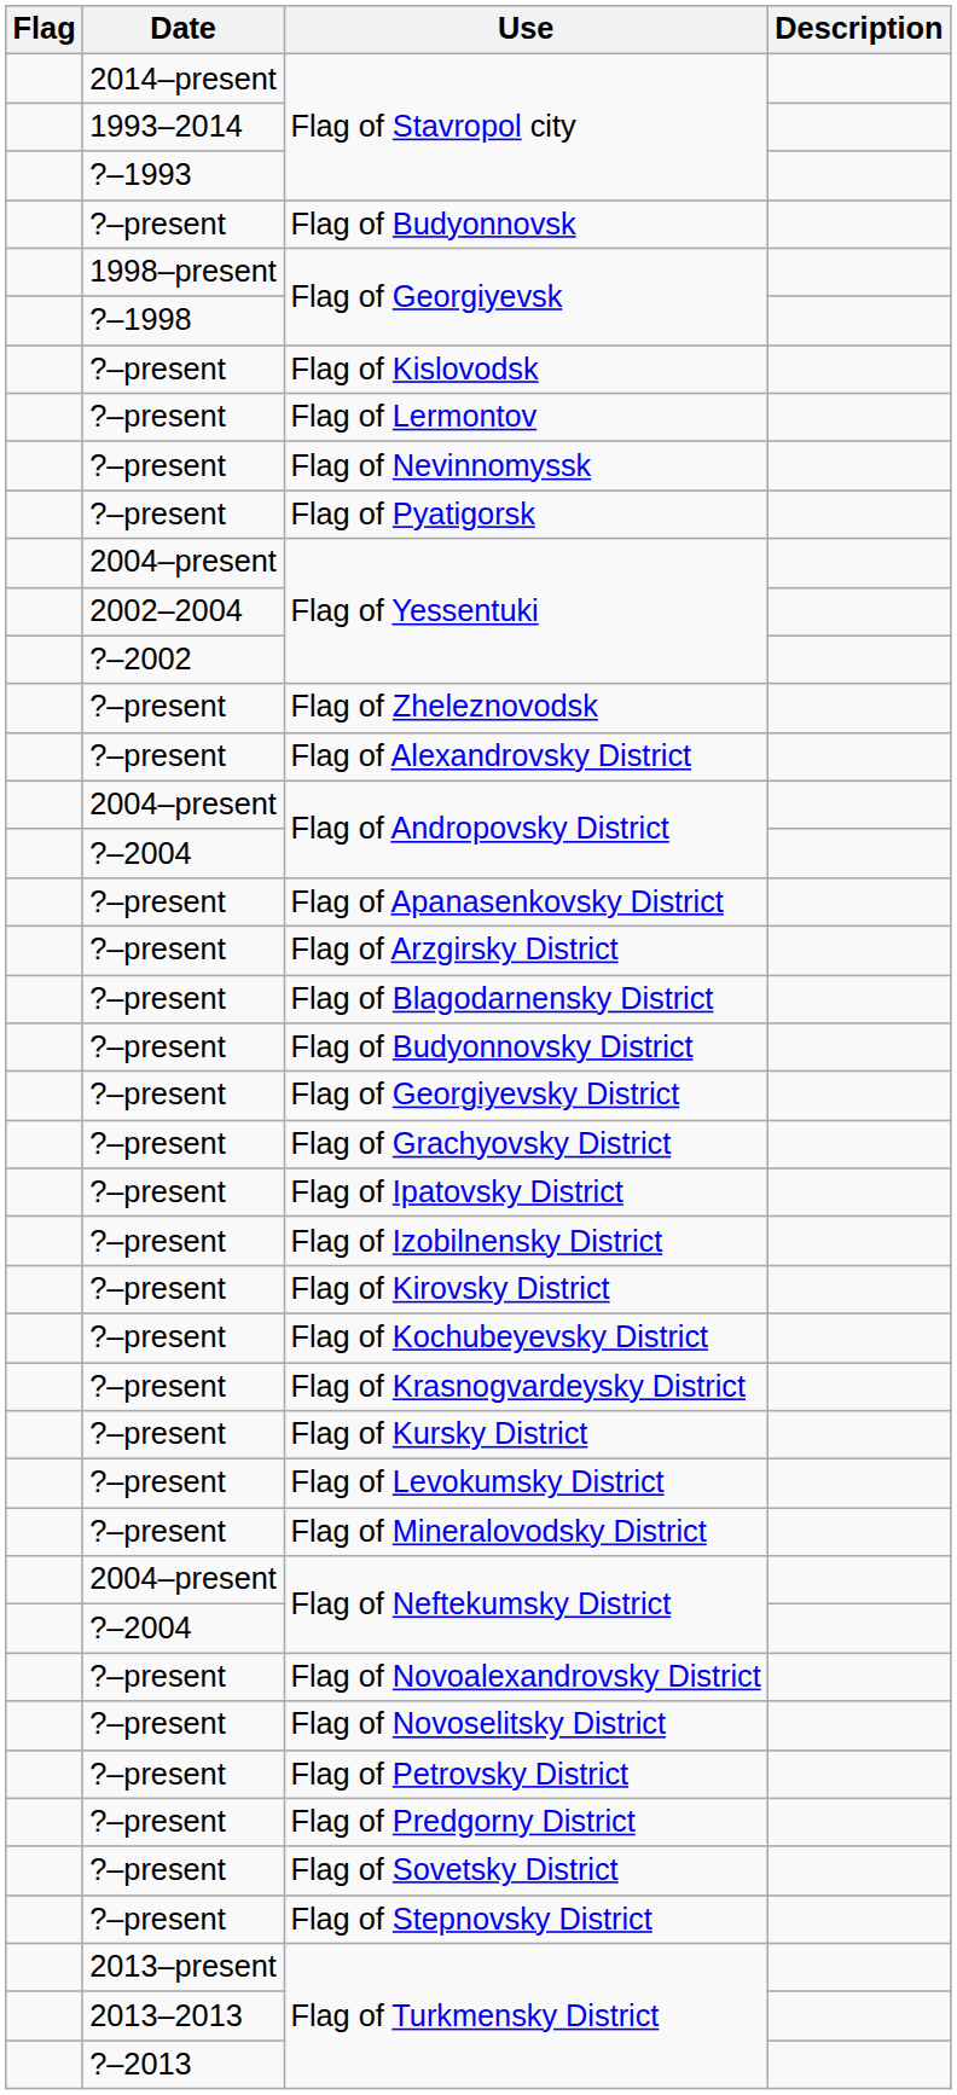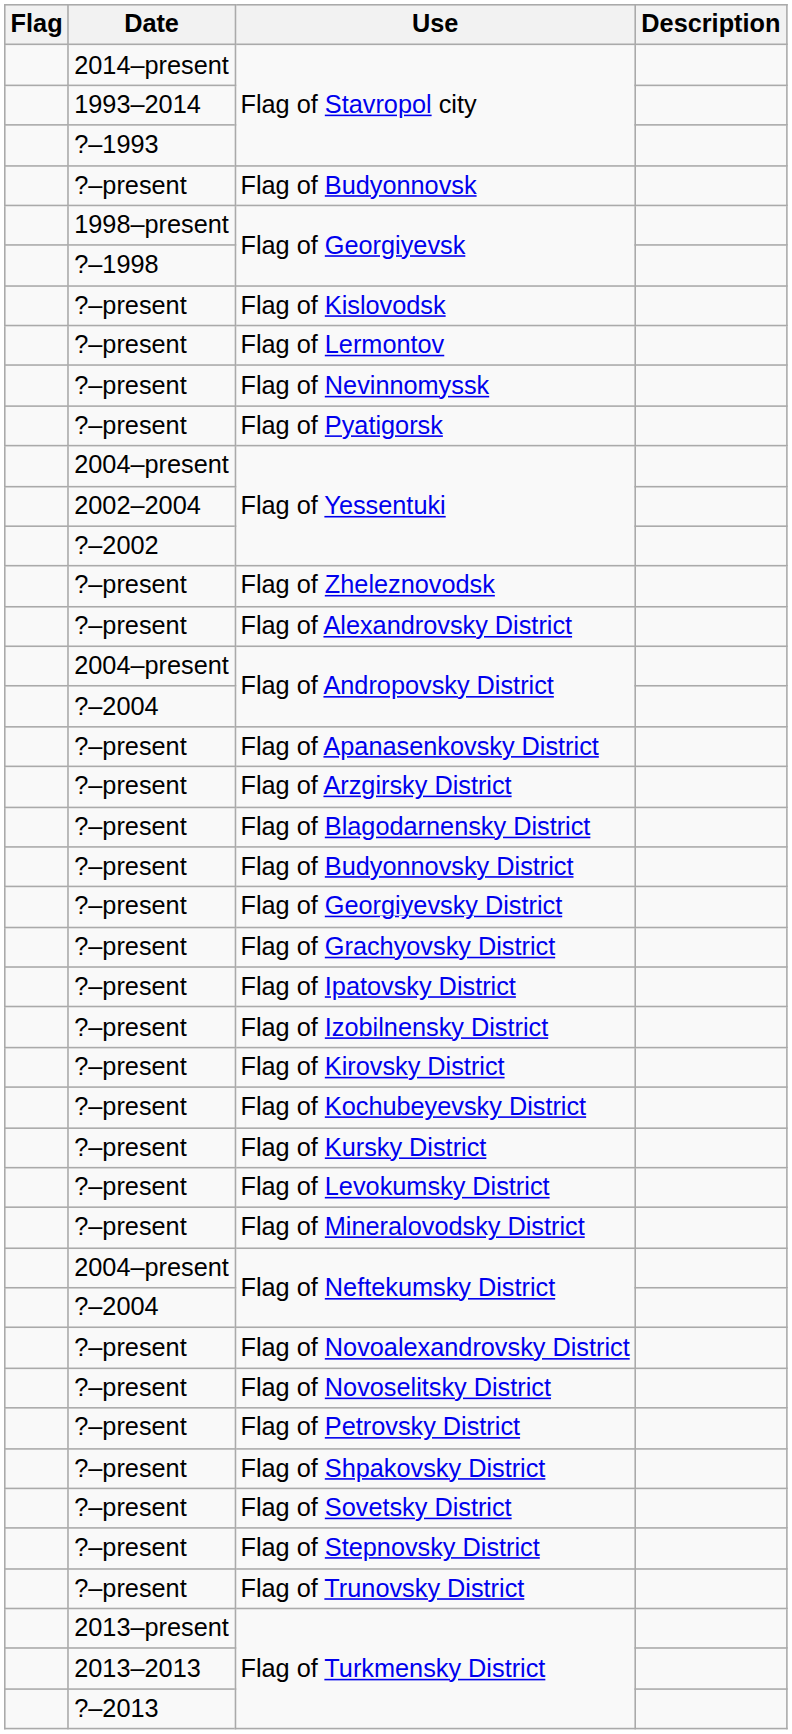- row: ?–present | Flag of Krasnogvardeysky District
- row: ?–present | Flag of Predgorny District
+ row: ?–present | Flag of Shpakovsky District
+ row: ?–present | Flag of Trunovsky District
